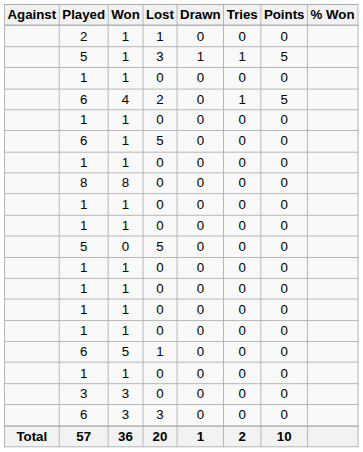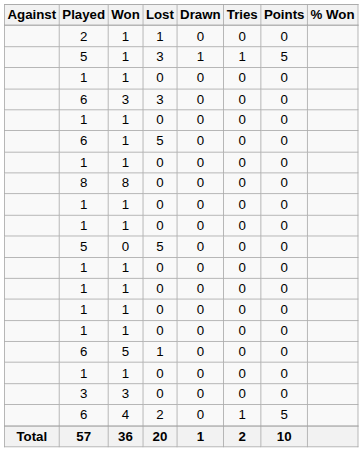rows swapped: 6 / 4 <-> 6 / 3
